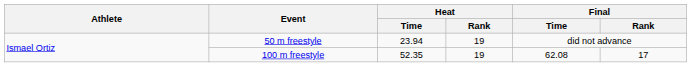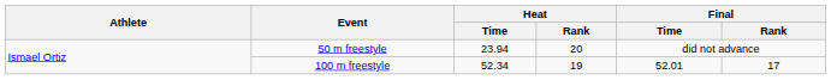50 m freestyle | Heat / Rank: 19 -> 20
100 m freestyle | Heat / Time: 52.35 -> 52.34
100 m freestyle | Final / Time: 62.08 -> 52.01
